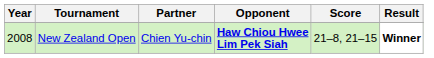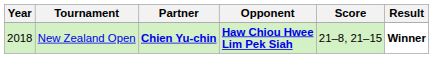New Zealand Open | Year: 2008 -> 2018
New Zealand Open | Partner: normal -> bold
